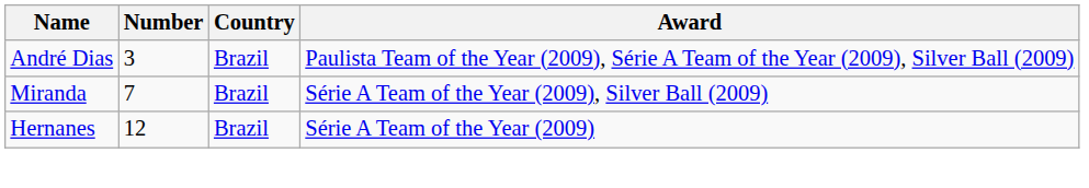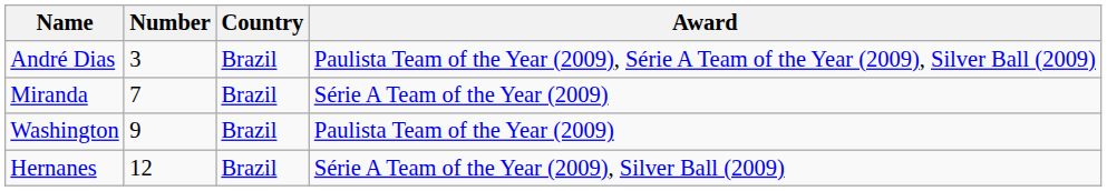Miranda | Award: Série A Team of the Year (2009), Silver Ball (2009) -> Série A Team of the Year (2009)
+ row: Washington | 9 | Brazil | Paulista Team of the Year (2009)
Hernanes | Award: Série A Team of the Year (2009) -> Série A Team of the Year (2009), Silver Ball (2009)
